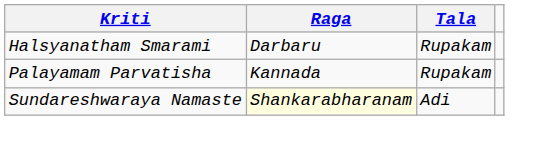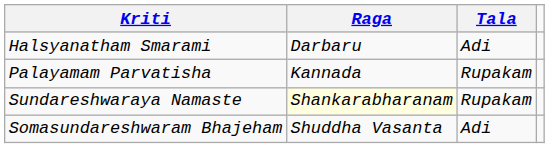Halsyanatham Smarami | Tala: Rupakam -> Adi
Sundareshwaraya Namaste | Tala: Adi -> Rupakam
+ row: Somasundareshwaram Bhajeham | Shuddha Vasanta | Adi
